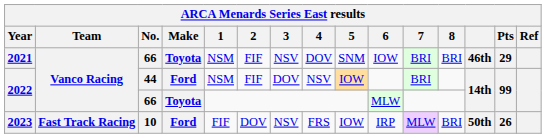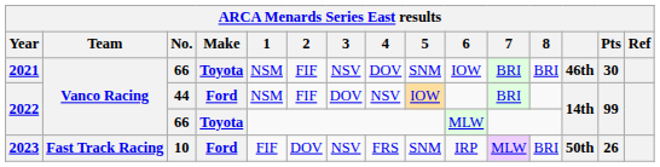2021 | Pts: 29 -> 30
2023 | 5: IOW -> SNM
